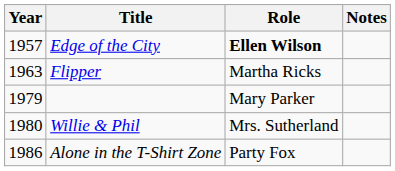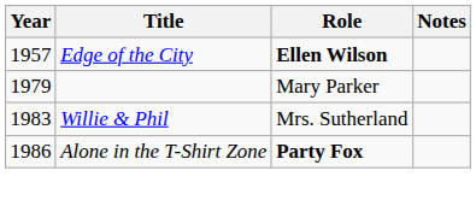- row: 1963 | Flipper | Martha Ricks
Willie & Phil | Year: 1980 -> 1983
Alone in the T-Shirt Zone | Role: normal -> bold
